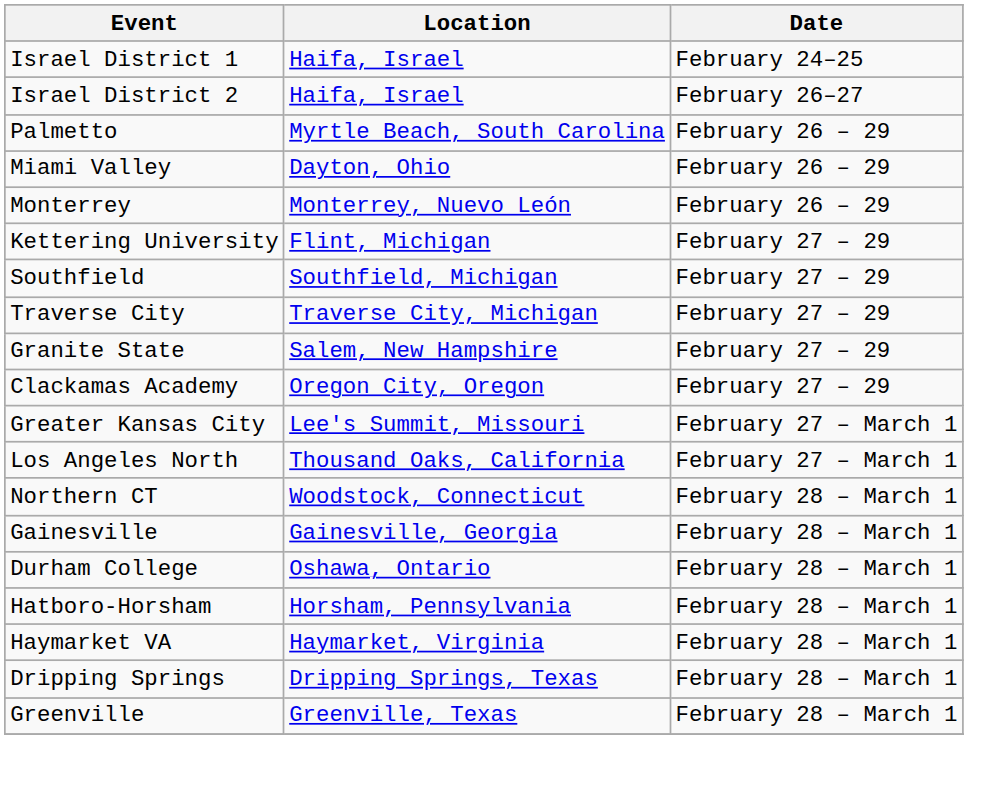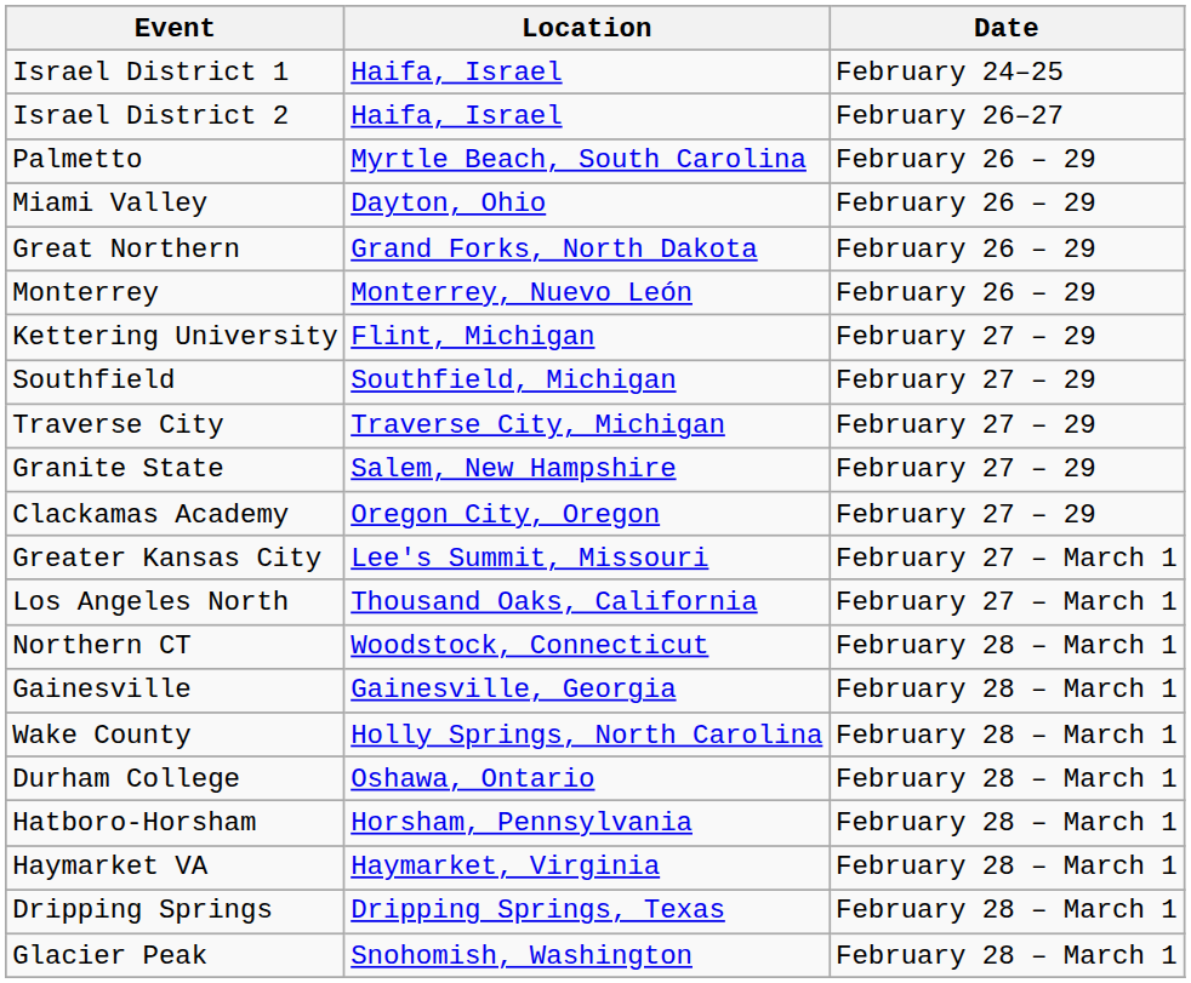+ row: Great Northern | Grand Forks, North Dakota | February 26 – 29
+ row: Wake County | Holly Springs, North Carolina | February 28 – March 1
- row: Greenville | Greenville, Texas | February 28 – March 1
+ row: Glacier Peak | Snohomish, Washington | February 28 – March 1
